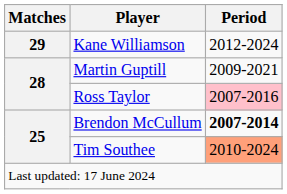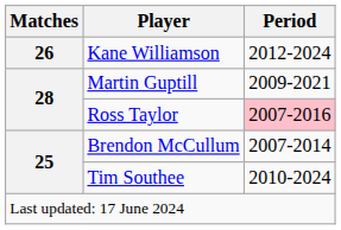Kane Williamson | Matches: 29 -> 26
Brendon McCullum | Period: bold -> normal
Tim Southee | Period: lightsalmon background -> no background
